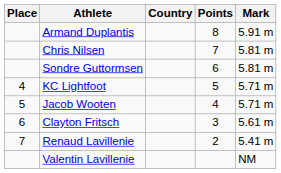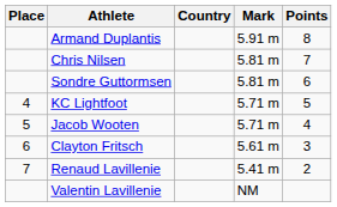columns swapped: Mark <-> Points
